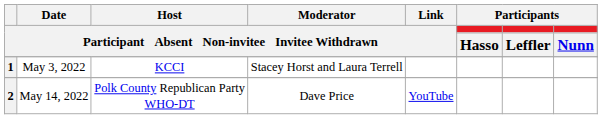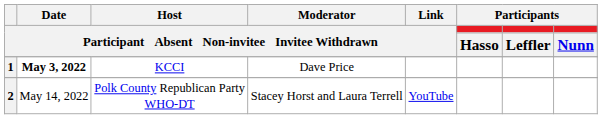1 | Date / Participant Absent Non-invitee Invitee Withdrawn: normal -> bold
1 | Moderator / Participant Absent Non-invitee Invitee Withdrawn: Stacey Horst and Laura Terrell -> Dave Price
2 | Moderator / Participant Absent Non-invitee Invitee Withdrawn: Dave Price -> Stacey Horst and Laura Terrell
